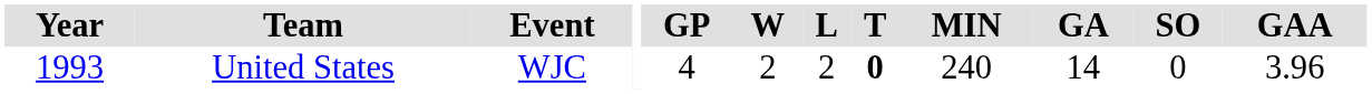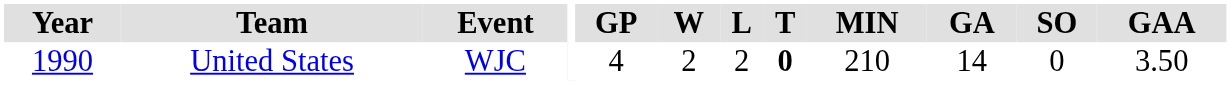United States | Year: 1993 -> 1990
United States | MIN: 240 -> 210
United States | GAA: 3.96 -> 3.50
